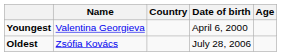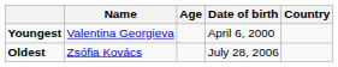columns swapped: Country <-> Age
